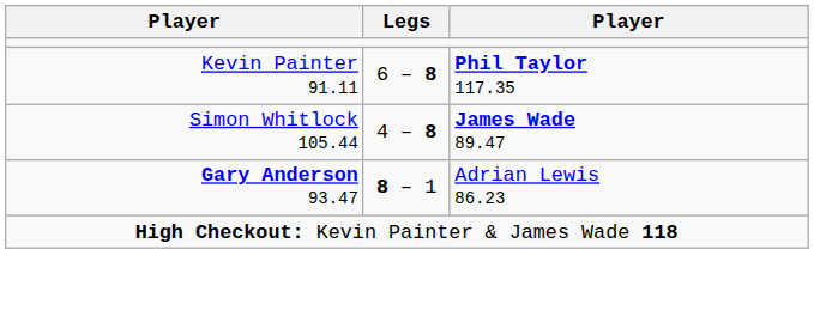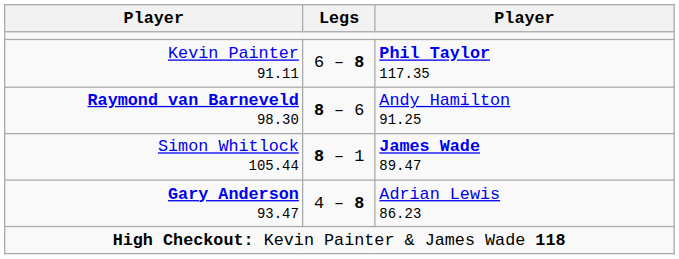+ row: Raymond van Barneveld 98.30 | 8 – 6 | Andy Hamilton 91.25
Simon Whitlock 105.44 | Legs: 4 – 8 -> 8 – 1
Gary Anderson 93.47 | Legs: 8 – 1 -> 4 – 8
